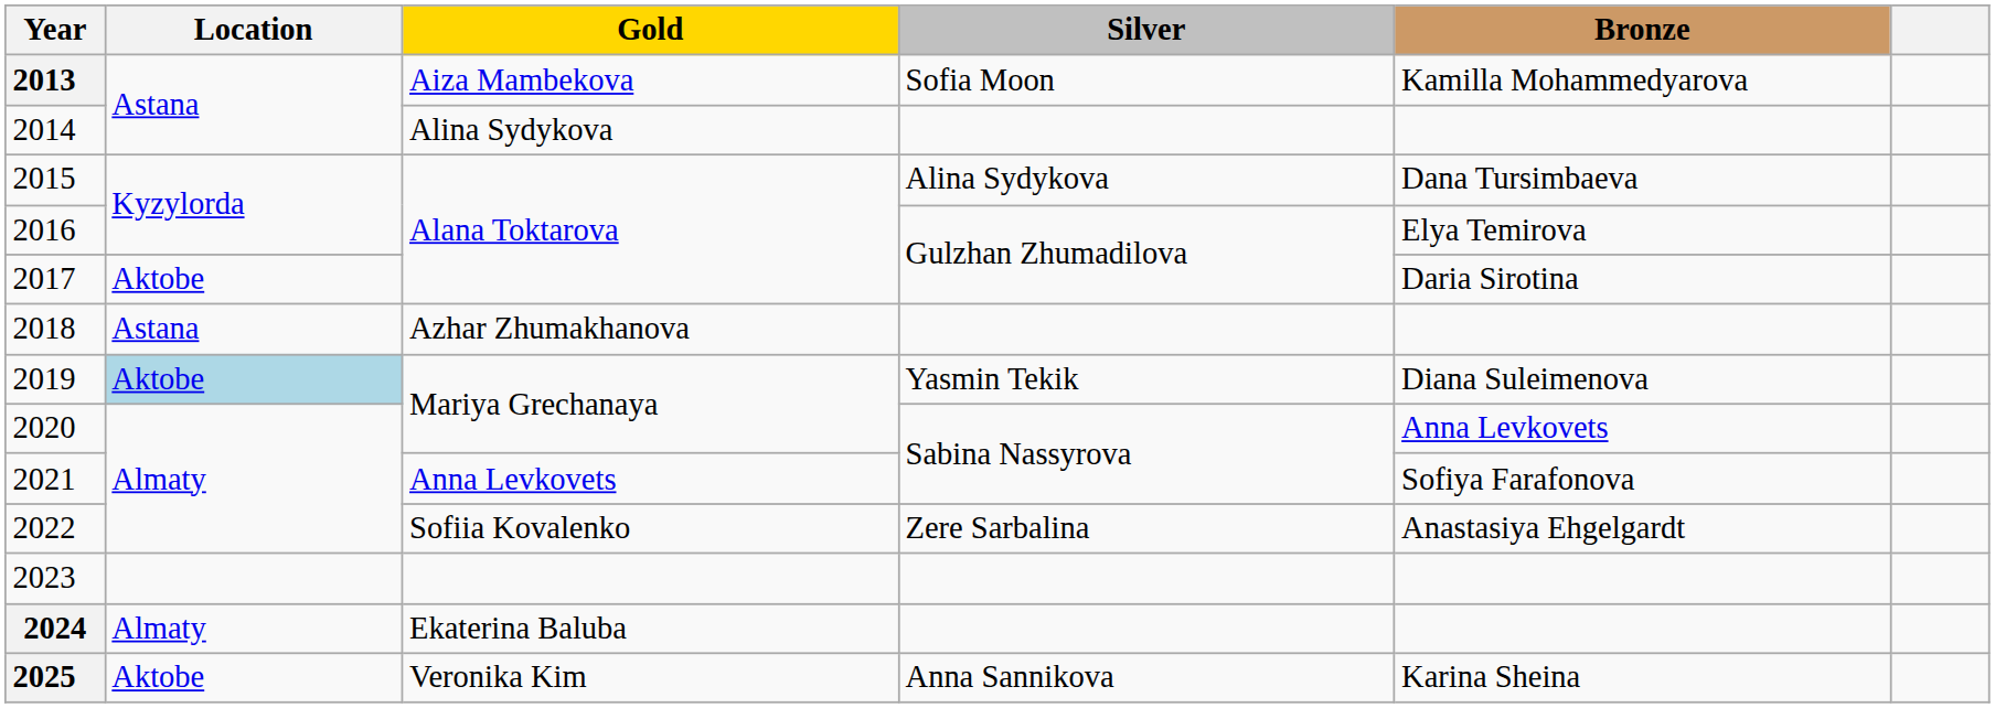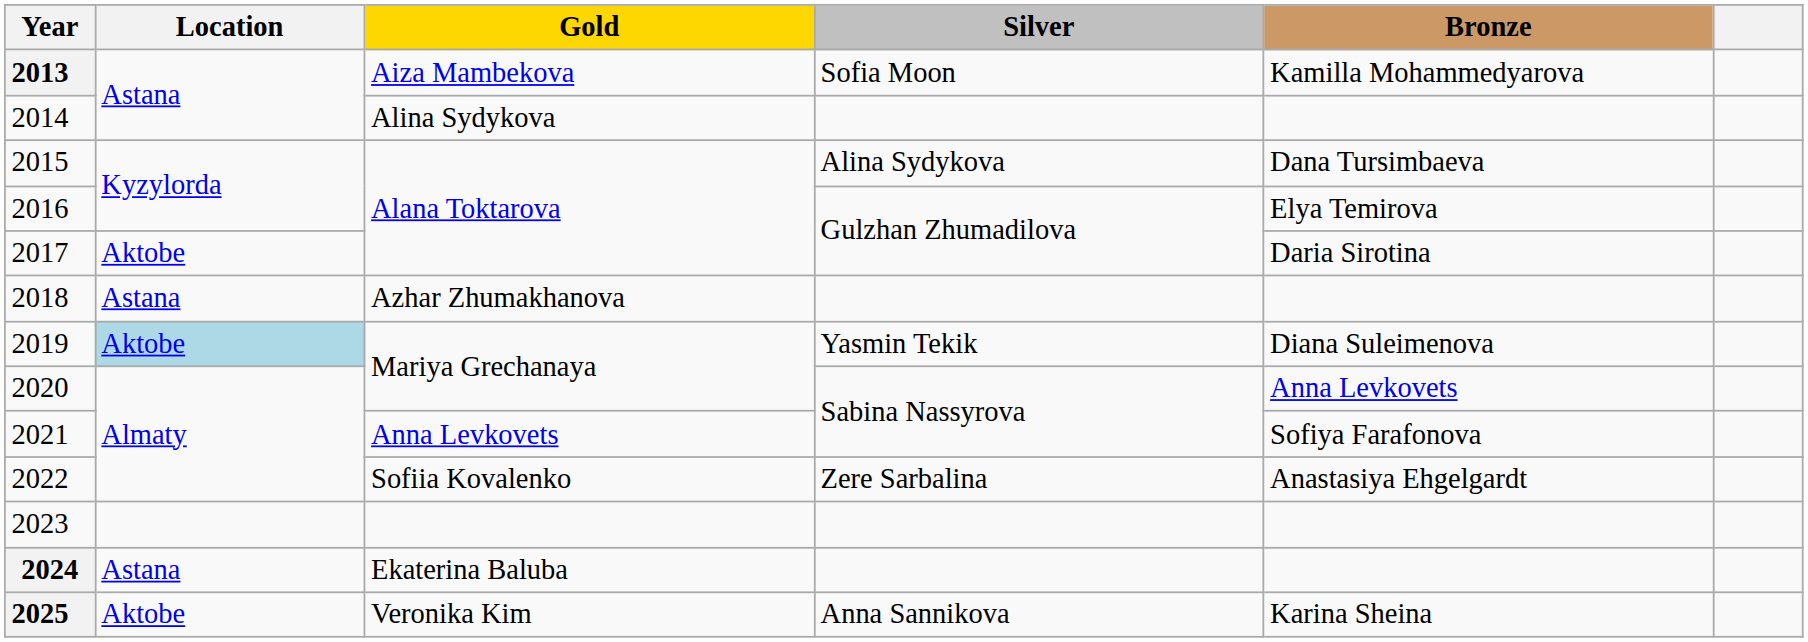2024 | Location: Almaty -> Astana
